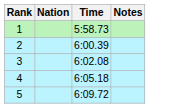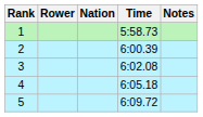+ column: Rower
